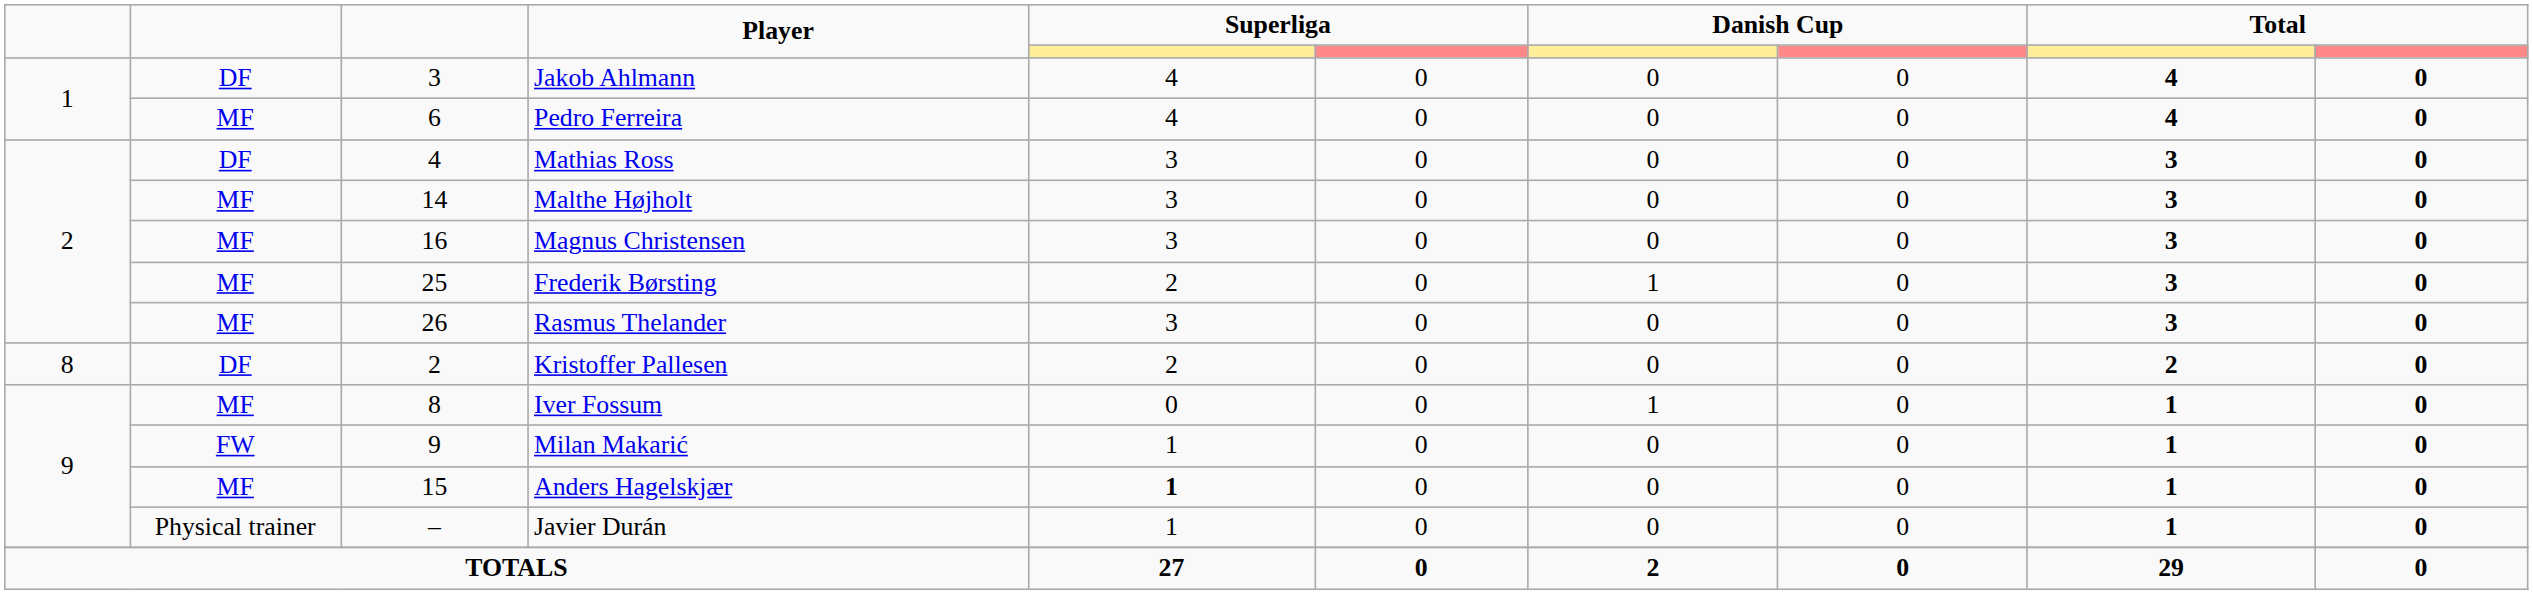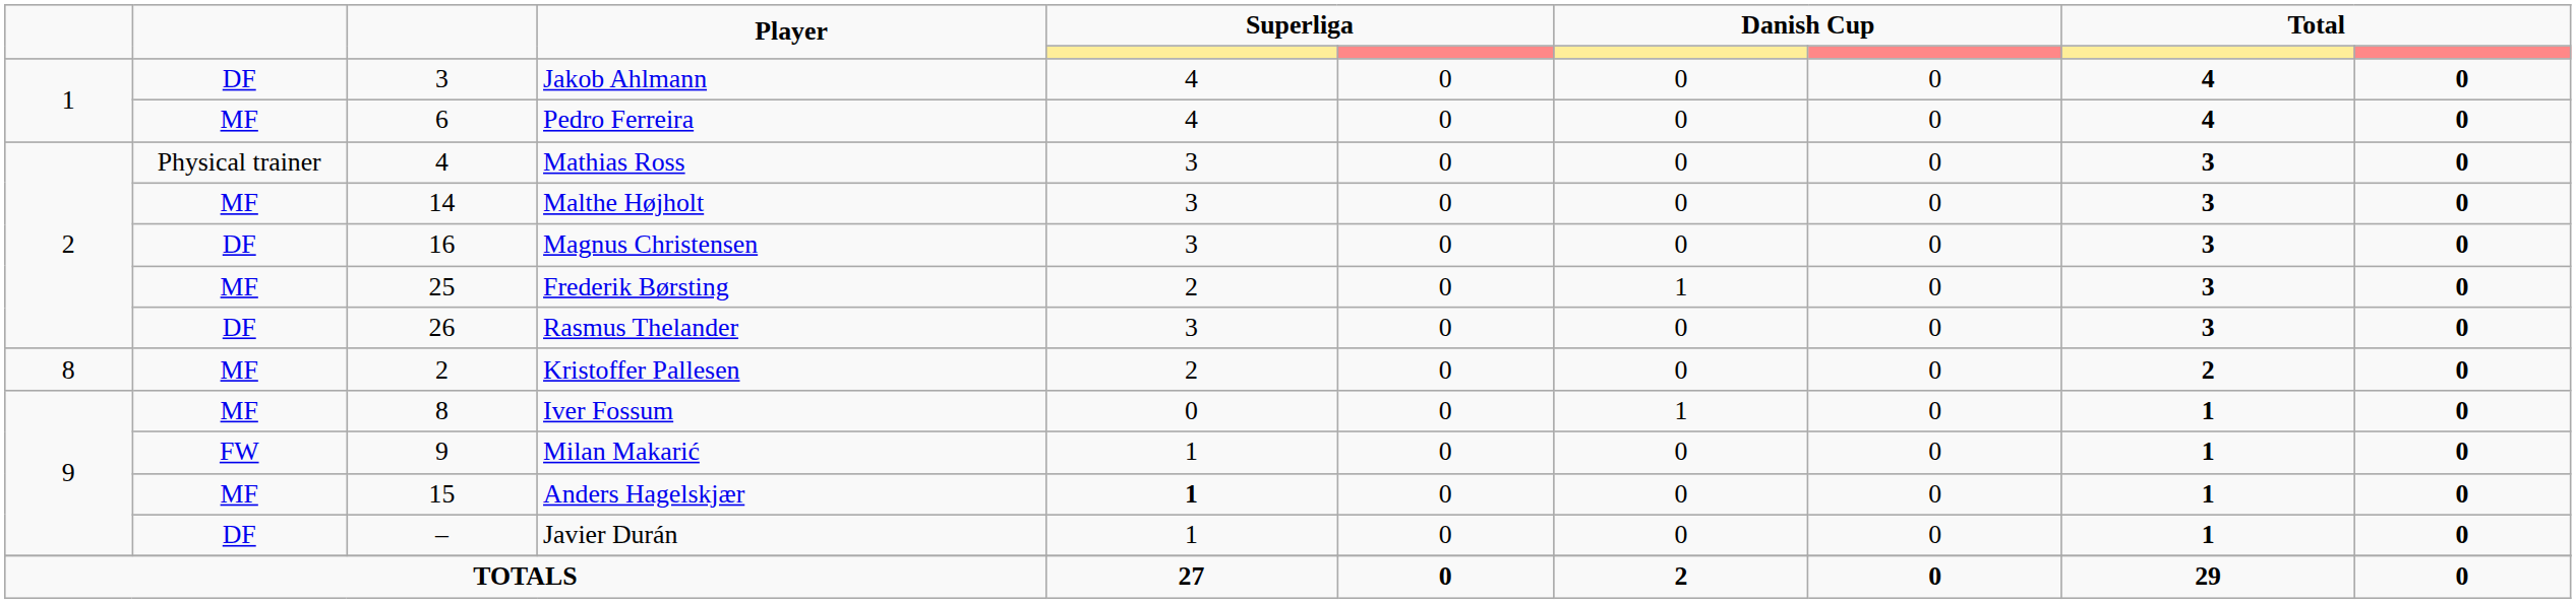Mathias Ross | column 2: DF -> Physical trainer
Magnus Christensen | column 2: MF -> DF
Rasmus Thelander | column 2: MF -> DF
Kristoffer Pallesen | column 2: DF -> MF
Javier Durán | column 2: Physical trainer -> DF
